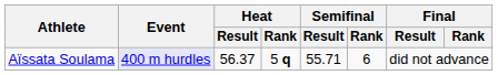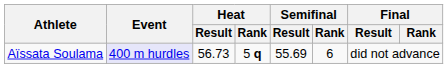Aïssata Soulama | Heat / Result: 56.37 -> 56.73
Aïssata Soulama | Semifinal / Result: 55.71 -> 55.69
